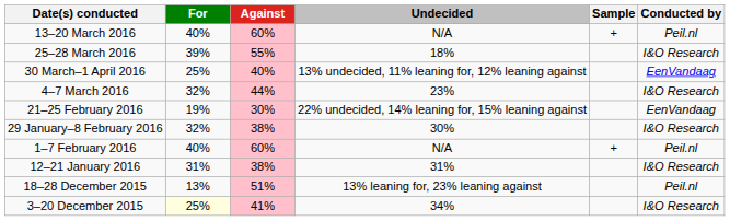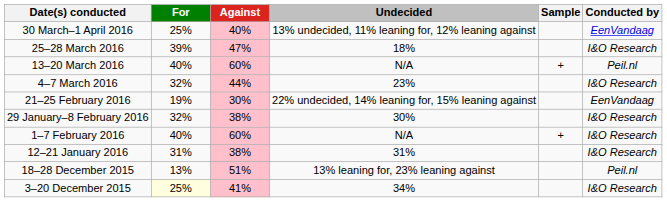rows swapped: 30 March–1 April 2016 <-> 13–20 March 2016
25–28 March 2016 | Against: 55% -> 47%
1–7 February 2016 | Conducted by: Peil.nl -> I&O Research
